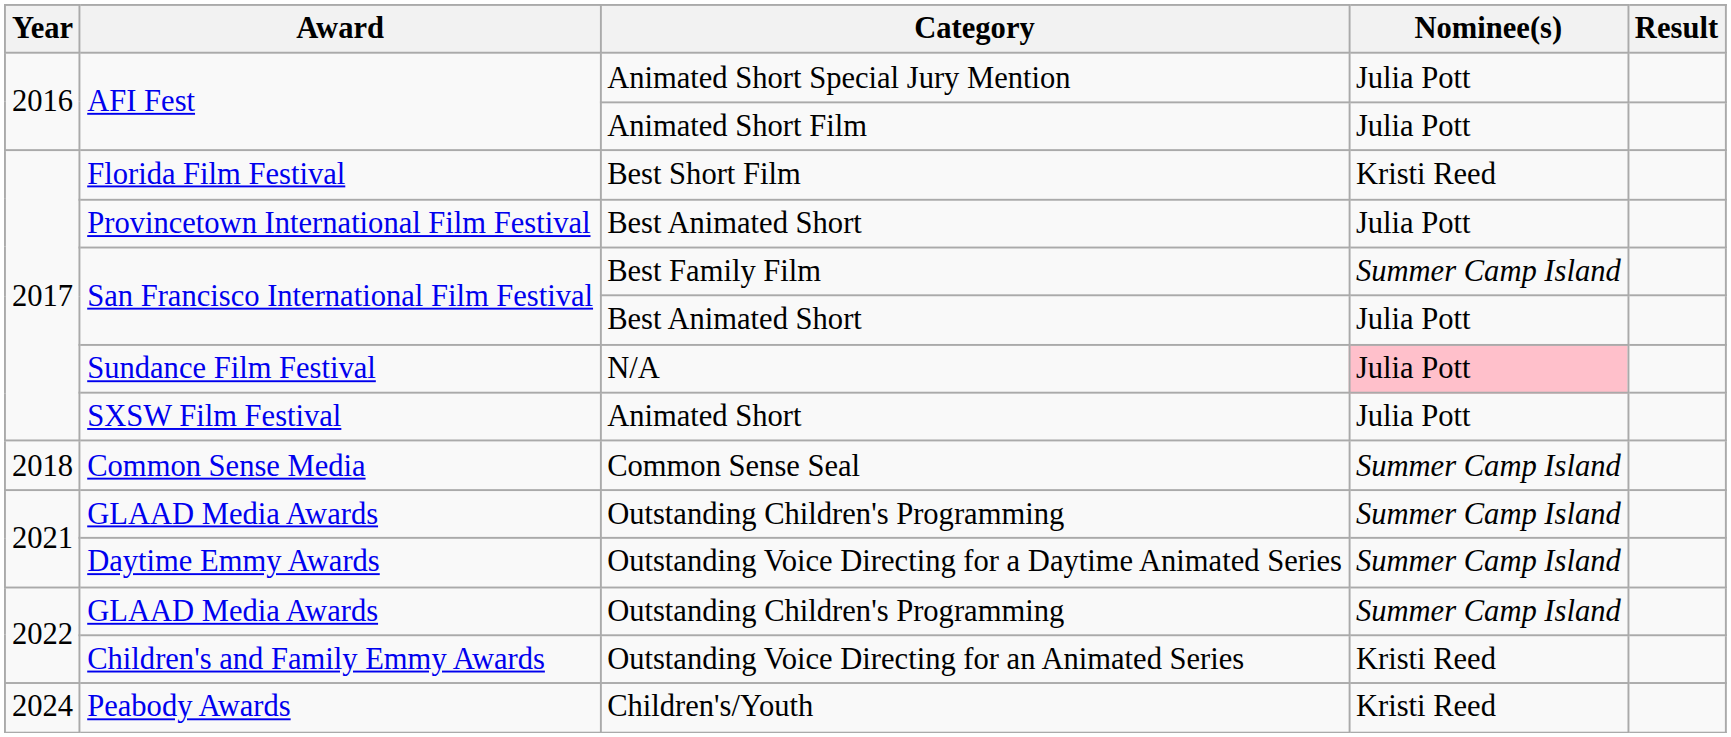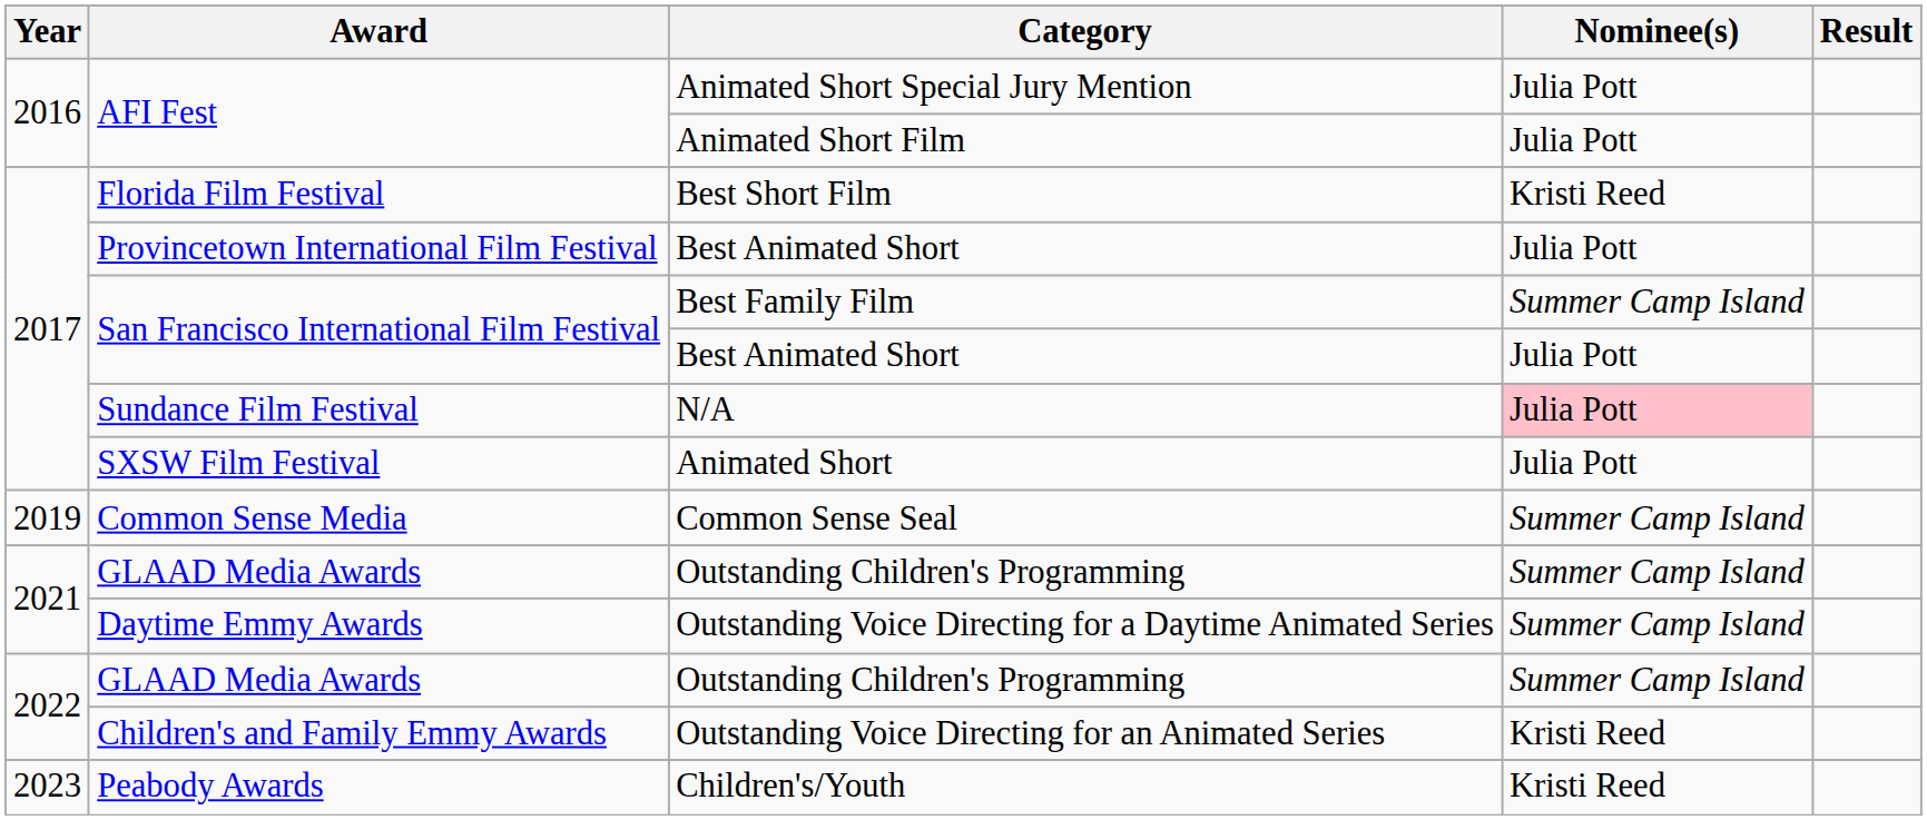Common Sense Seal | Year: 2018 -> 2019
Children's/Youth | Year: 2024 -> 2023
